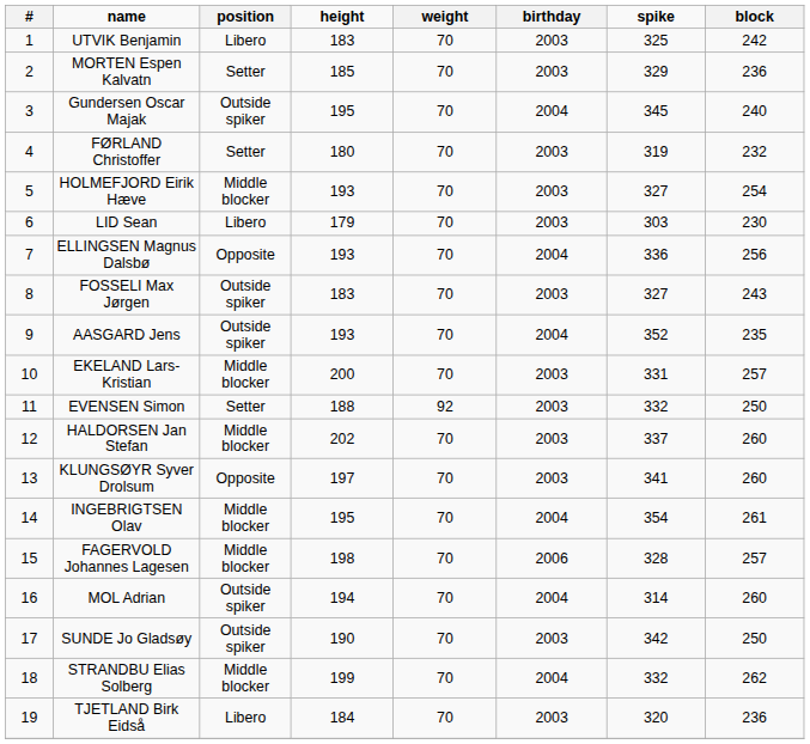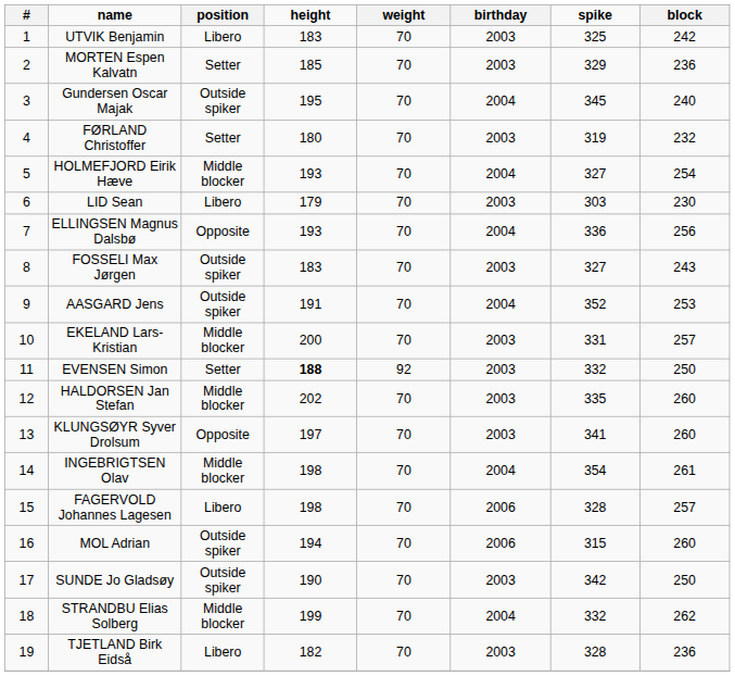HOLMEFJORD Eirik Hæve | birthday: 2003 -> 2004
AASGARD Jens | height: 193 -> 191
AASGARD Jens | block: 235 -> 253
EVENSEN Simon | height: normal -> bold
HALDORSEN Jan Stefan | spike: 337 -> 335
INGEBRIGTSEN Olav | height: 195 -> 198
FAGERVOLD Johannes Lagesen | position: Middle blocker -> Libero
MOL Adrian | birthday: 2004 -> 2006
MOL Adrian | spike: 314 -> 315
TJETLAND Birk Eidså | height: 184 -> 182
TJETLAND Birk Eidså | spike: 320 -> 328
